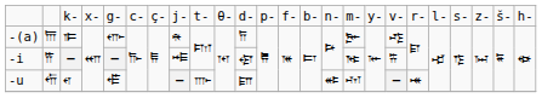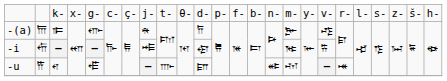-i | column 2: 𐎡 -> 𐎢
-u | column 2: 𐎢 -> 𐎡
